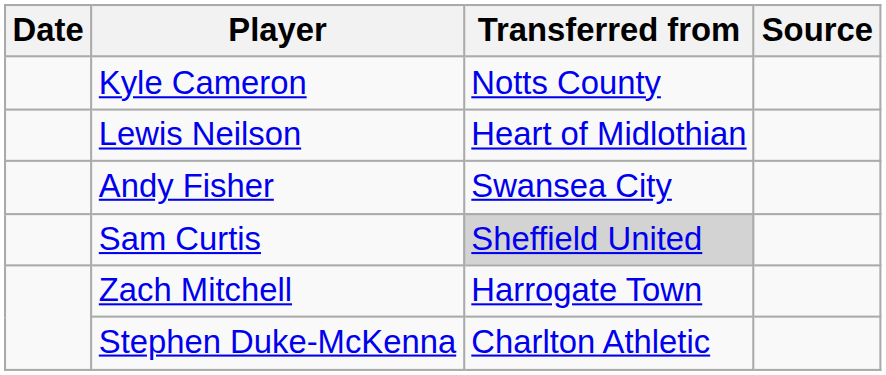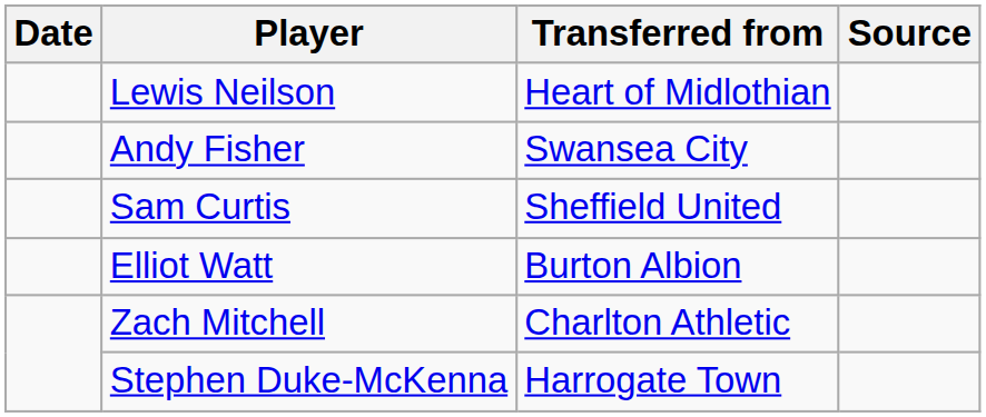- row: Kyle Cameron | Notts County
Sam Curtis | Transferred from: lightgrey background -> no background
+ row: Elliot Watt | Burton Albion
Zach Mitchell | Transferred from: Harrogate Town -> Charlton Athletic
Stephen Duke-McKenna | Transferred from: Charlton Athletic -> Harrogate Town
